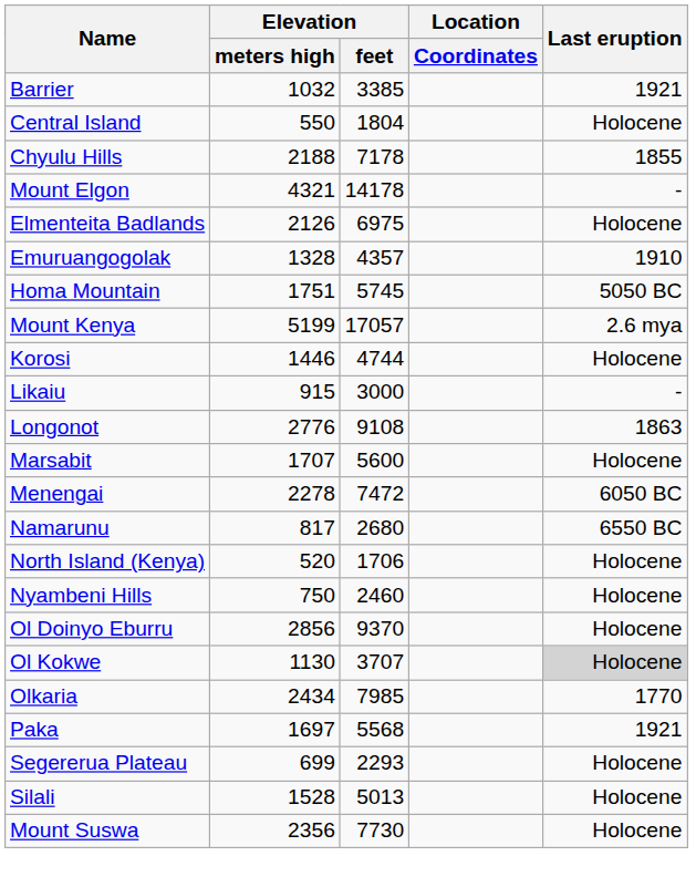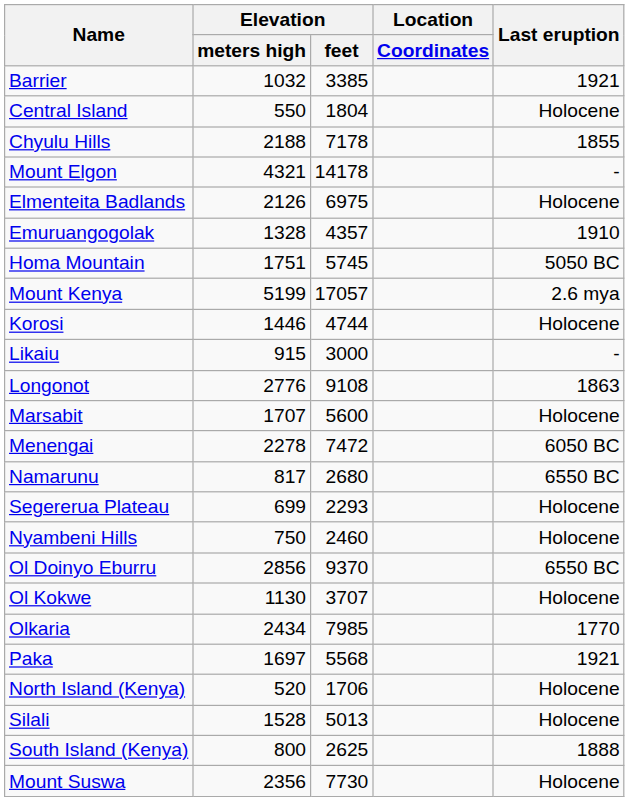rows swapped: North Island (Kenya) <-> Segererua Plateau
Ol Doinyo Eburru | Last eruption: Holocene -> 6550 BC
Ol Kokwe | Last eruption: lightgrey background -> no background
+ row: South Island (Kenya) | 800 | 2625 | 1888
